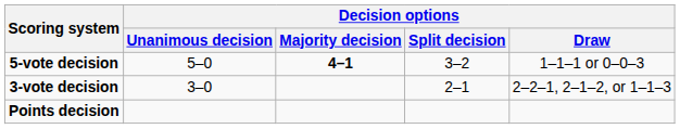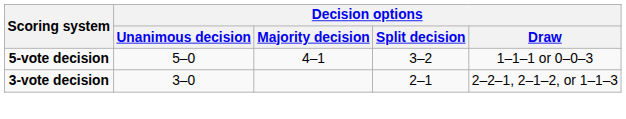5-vote decision | Decision options / Majority decision: bold -> normal
- row: Points decision
